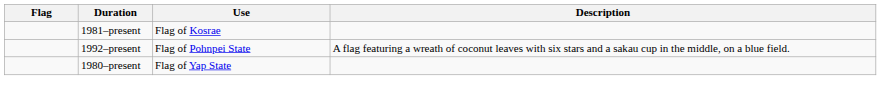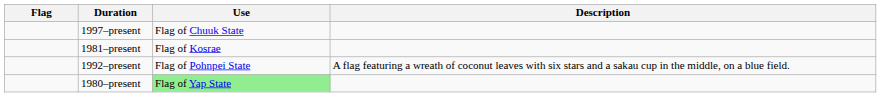+ row: 1997–present | Flag of Chuuk State
1980–present | Use: no background -> lightgreen background
